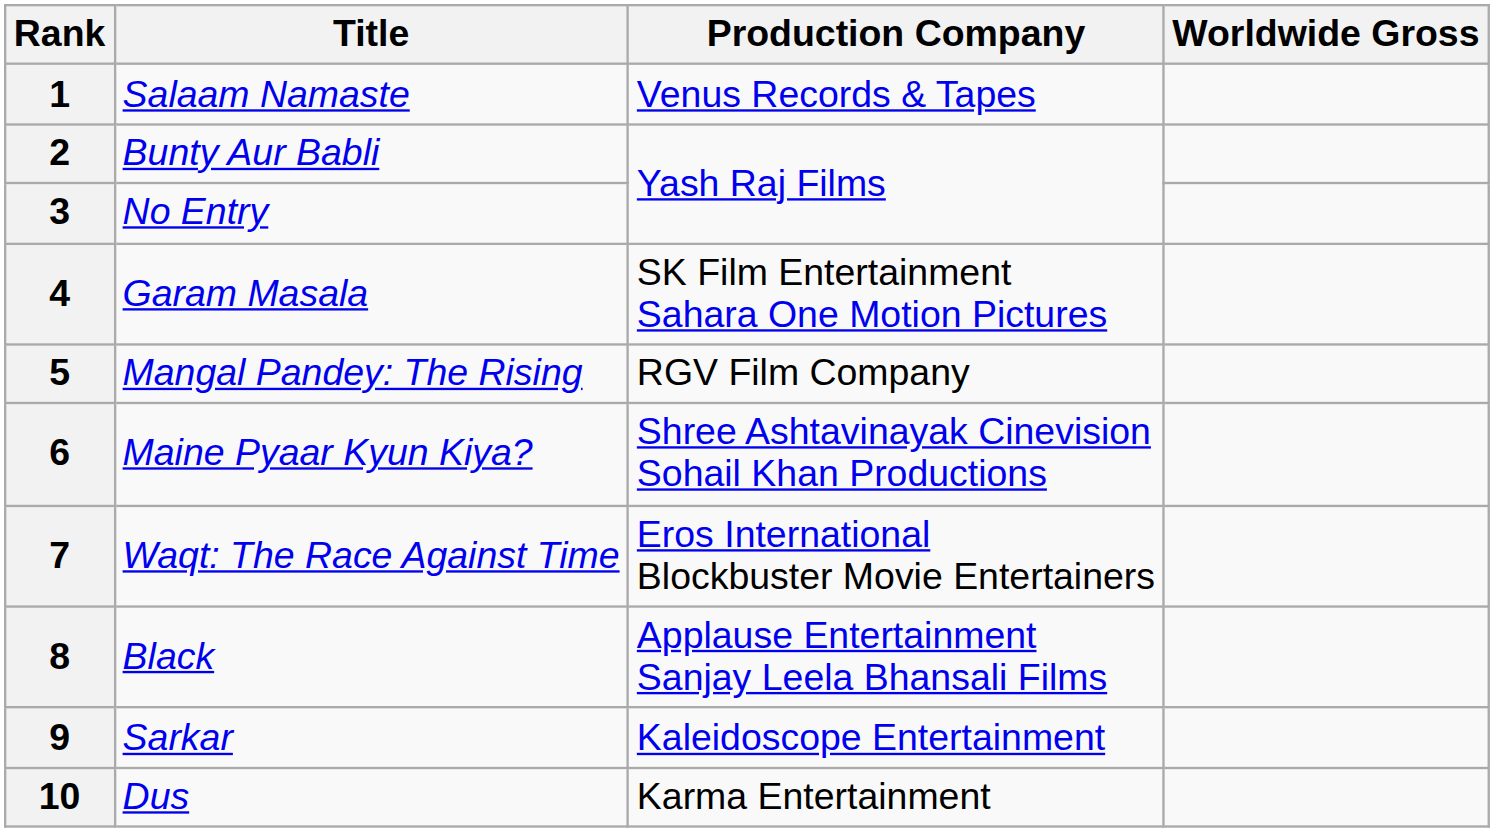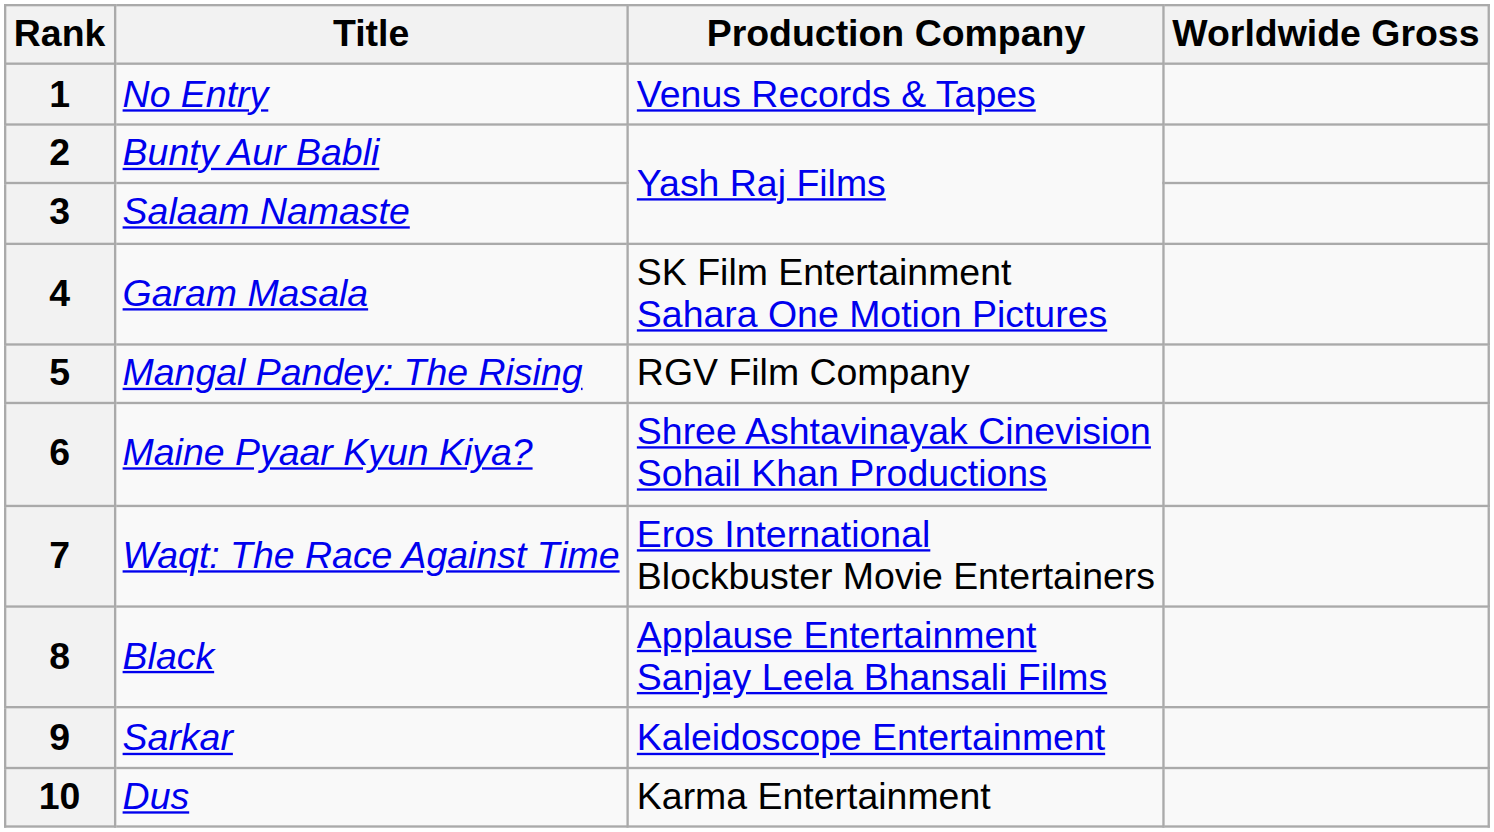1 | Title: Salaam Namaste -> No Entry
3 | Title: No Entry -> Salaam Namaste
